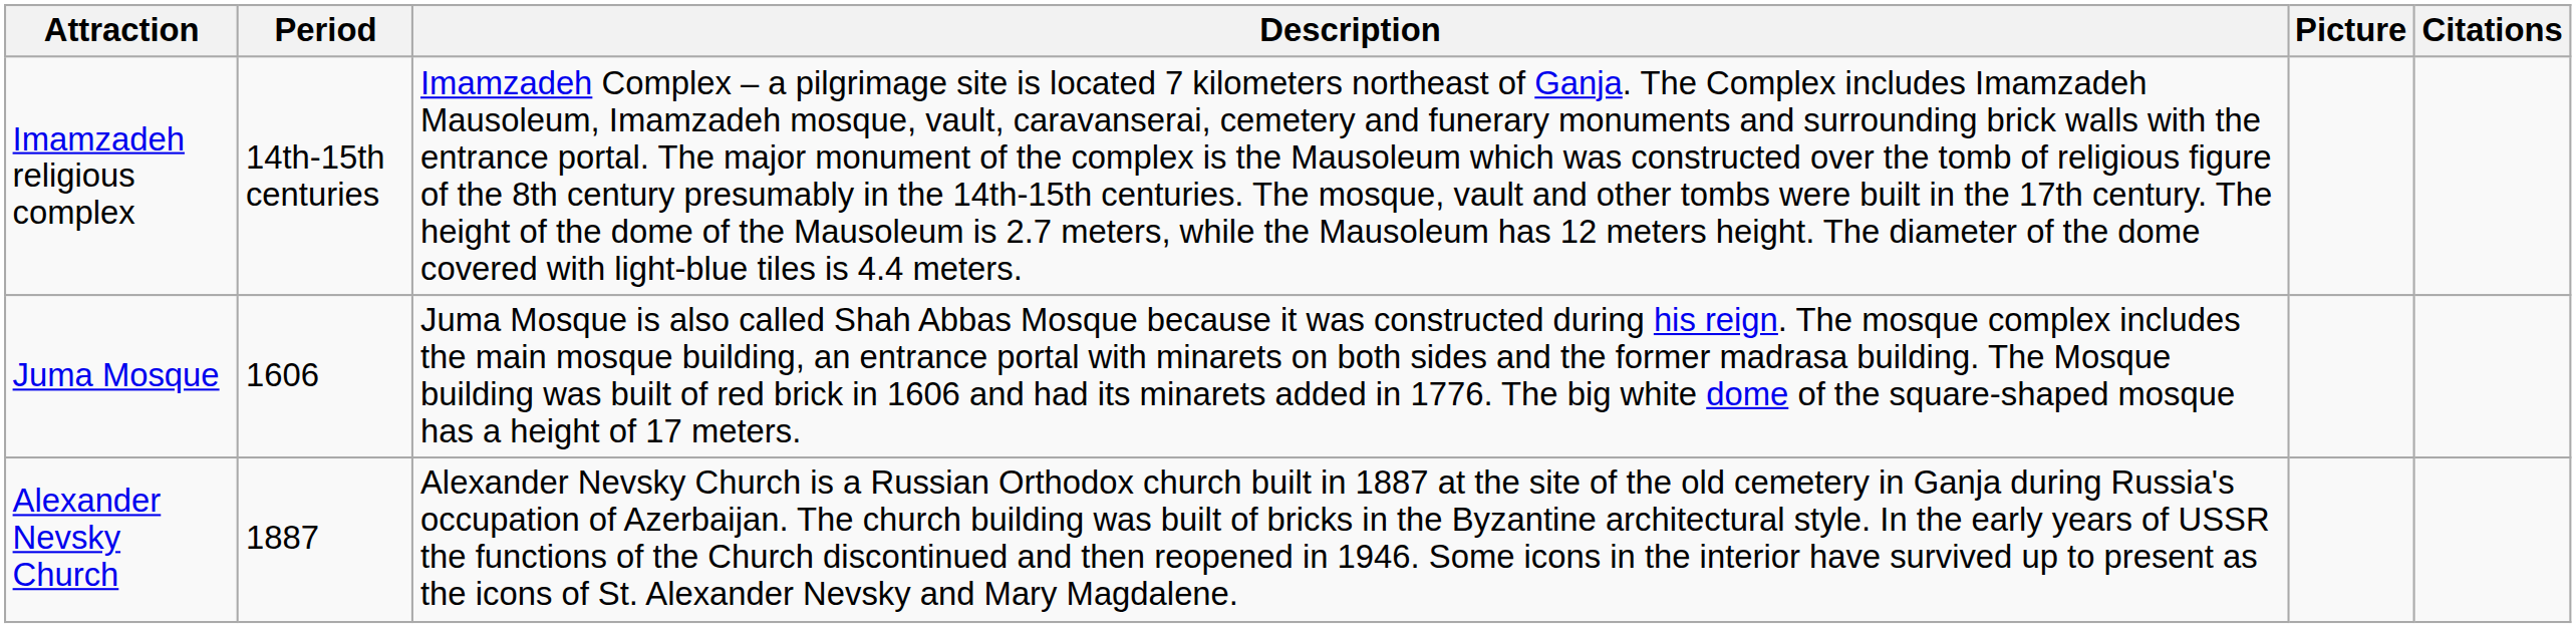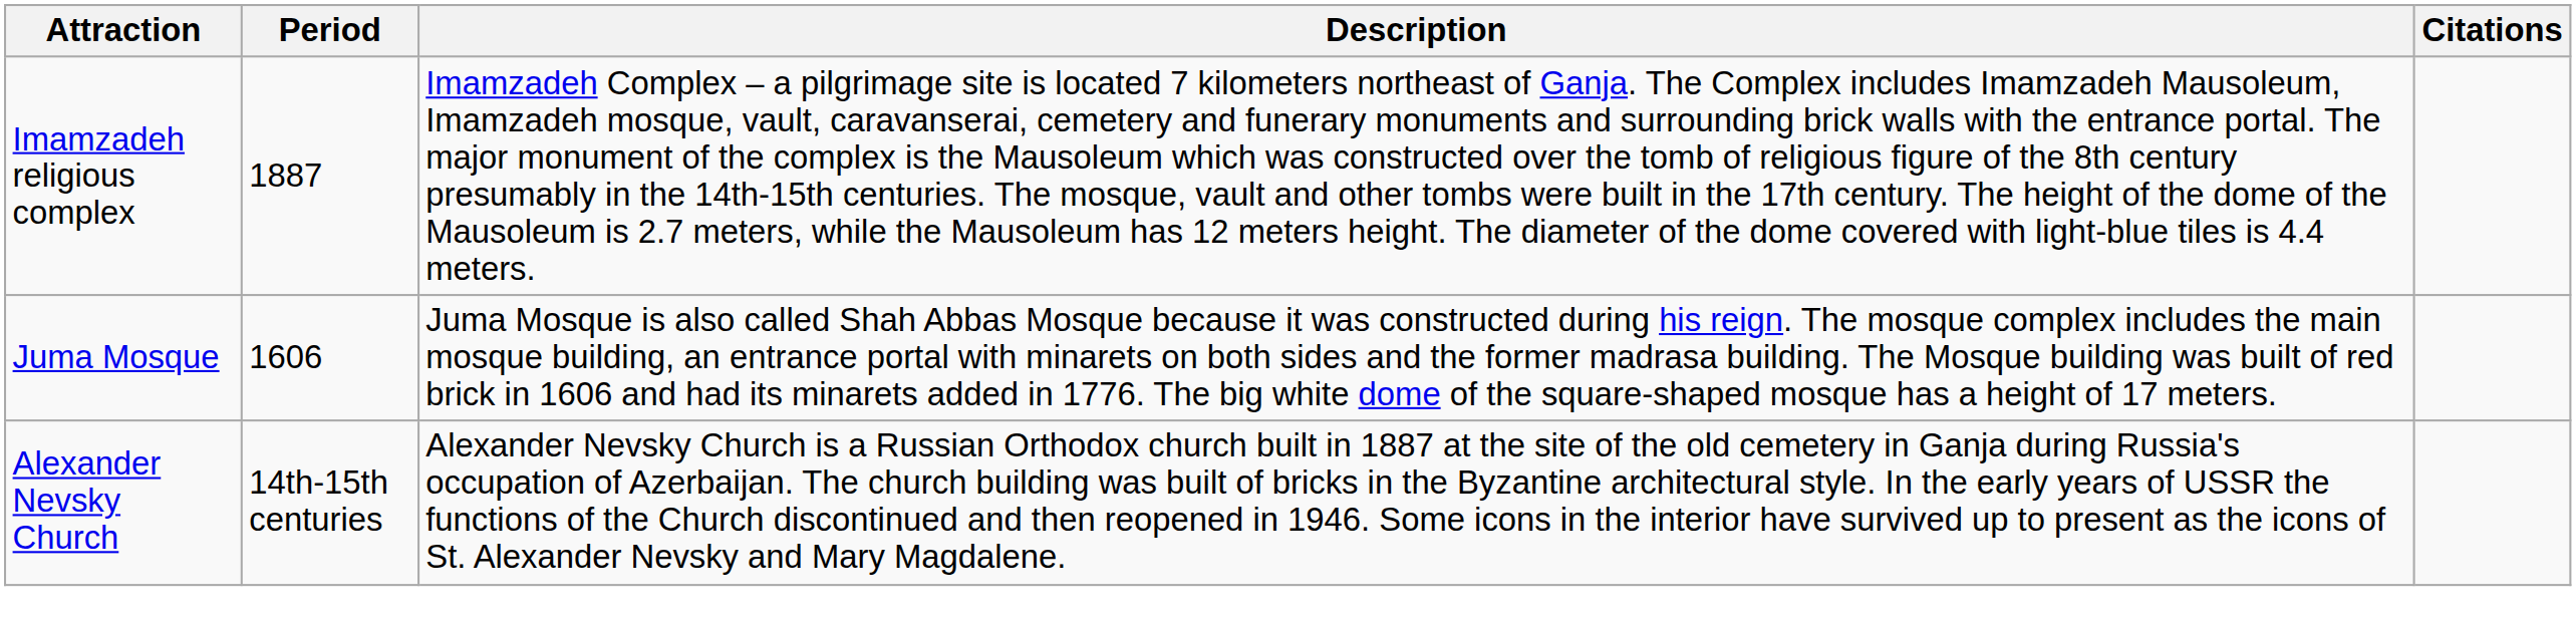- column: Picture
Imamzadeh religious complex | Period: 14th-15th centuries -> 1887
Alexander Nevsky Church | Period: 1887 -> 14th-15th centuries
